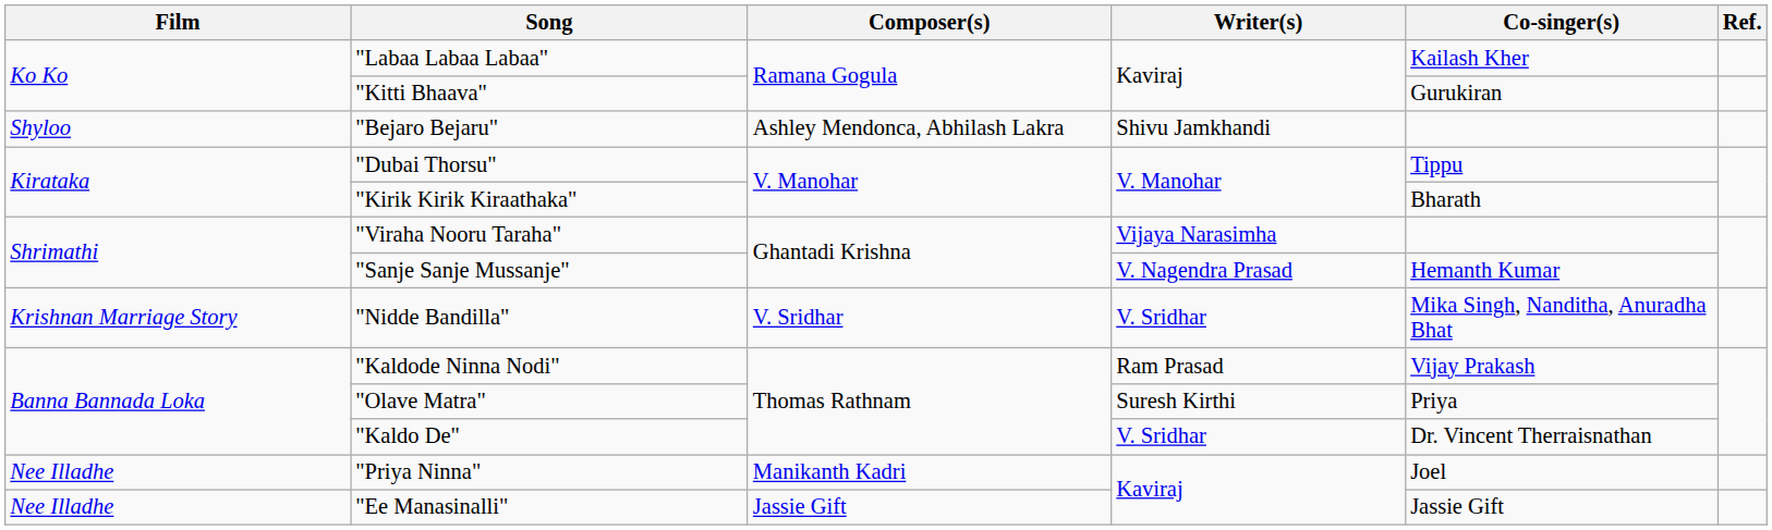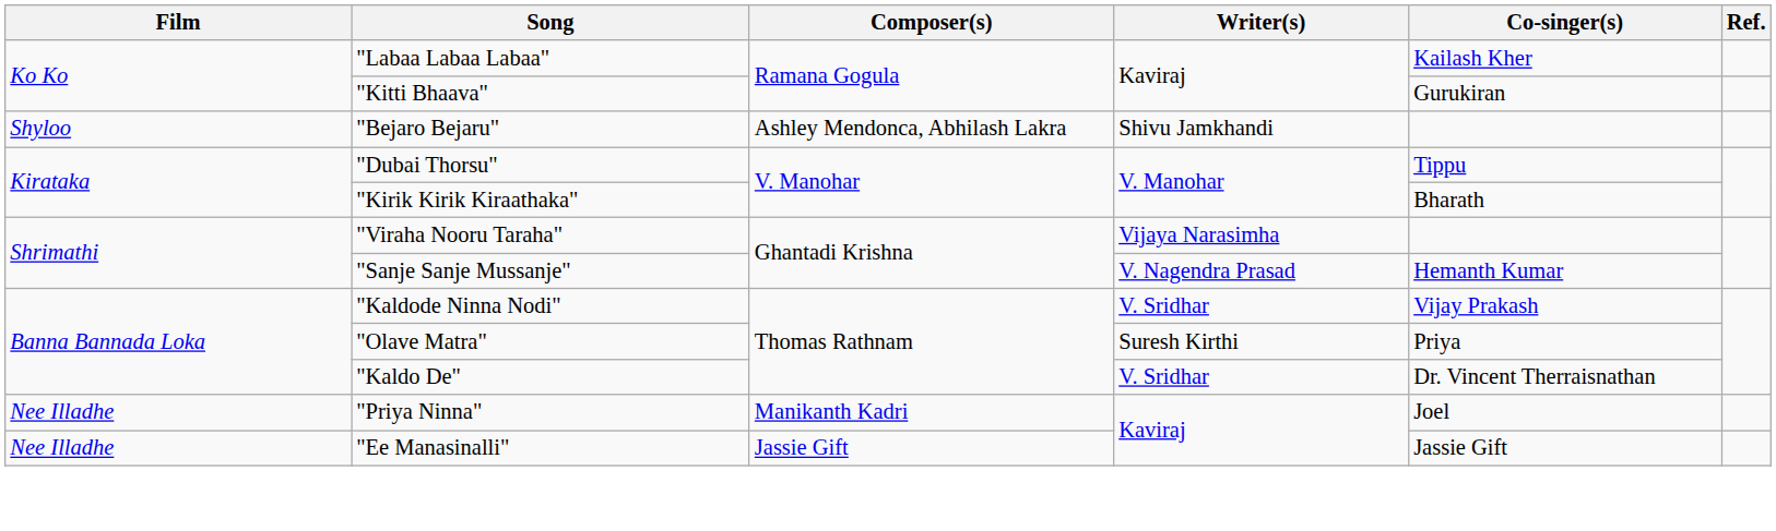- row: Krishnan Marriage Story | "Nidde Bandilla" | V. Sridhar | V. Sridhar | Mika Singh, Nanditha, Anuradha Bhat
"Kaldode Ninna Nodi" | Writer(s): Ram Prasad -> V. Sridhar
